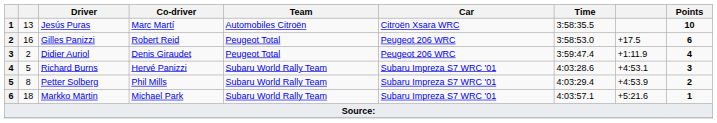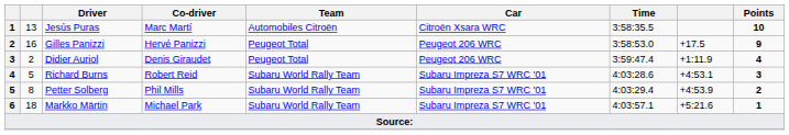Gilles Panizzi | Co-driver: Robert Reid -> Hervé Panizzi
Gilles Panizzi | Points: 6 -> 9
Richard Burns | Co-driver: Hervé Panizzi -> Robert Reid
